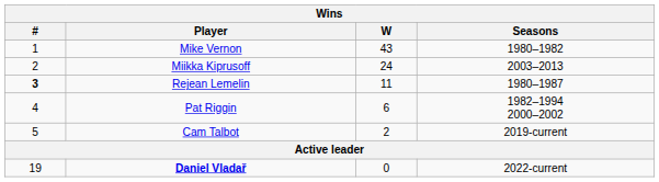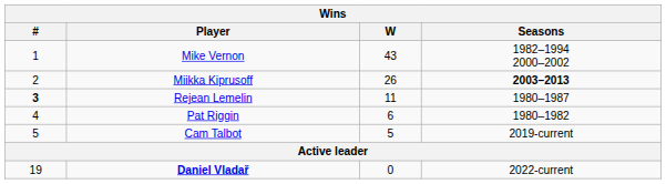Mike Vernon | Seasons: 1980–1982 -> 1982–1994 2000–2002
Miikka Kiprusoff | W: 24 -> 26
Miikka Kiprusoff | Seasons: normal -> bold
Pat Riggin | Seasons: 1982–1994 2000–2002 -> 1980–1982
Cam Talbot | W: 2 -> 5
